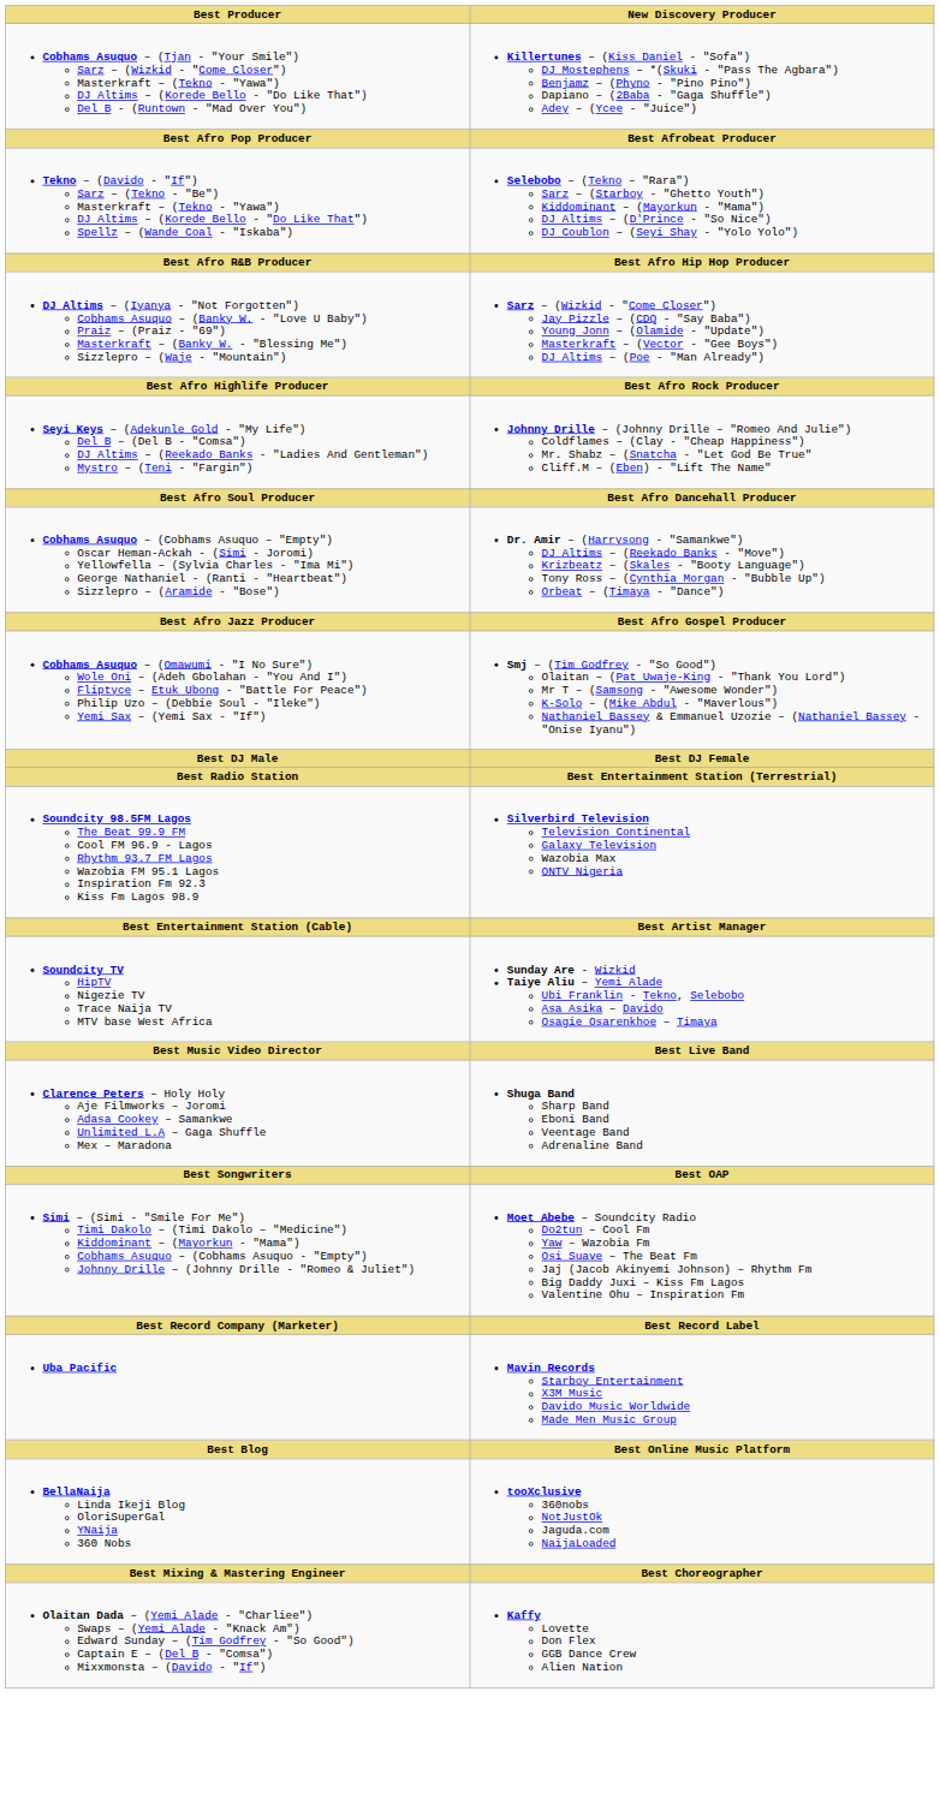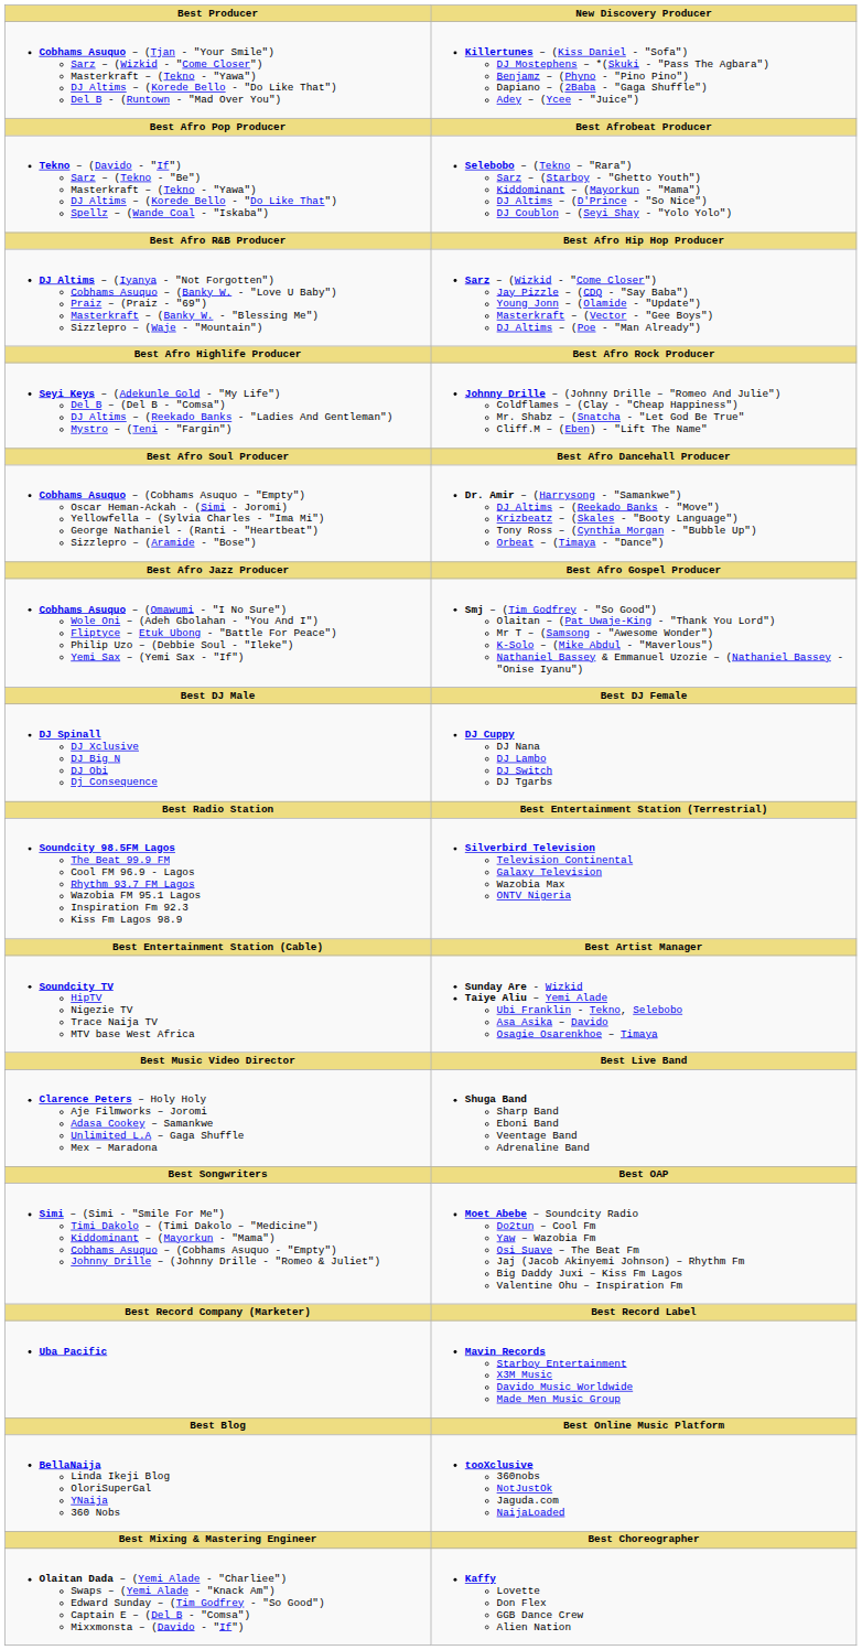+ row: DJ Spinall DJ Xclusive DJ Big N DJ Obi Dj Consequence | DJ Cuppy DJ Nana DJ Lambo DJ Switch DJ Tgarbs
